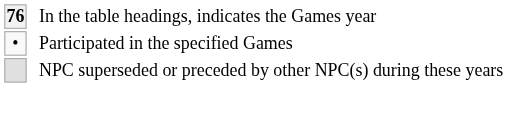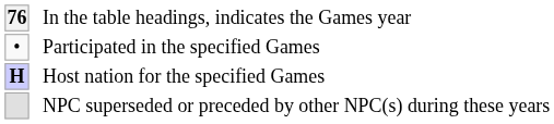+ row: H | Host nation for the specified Games
